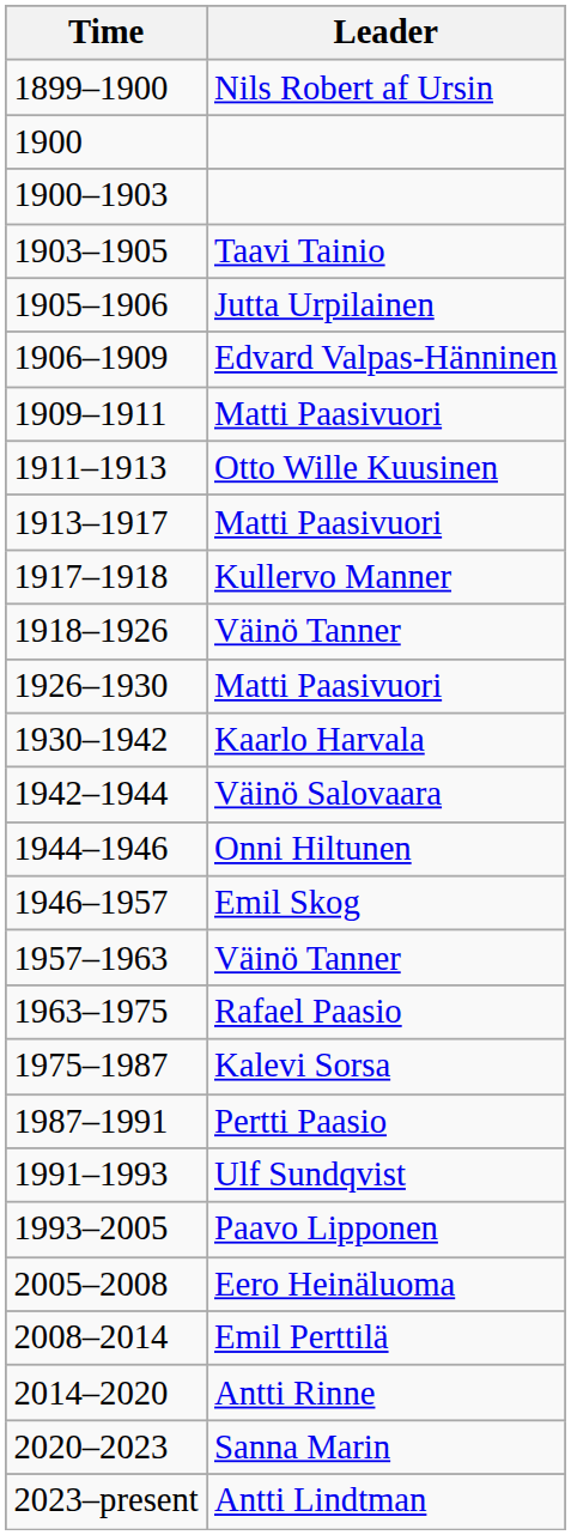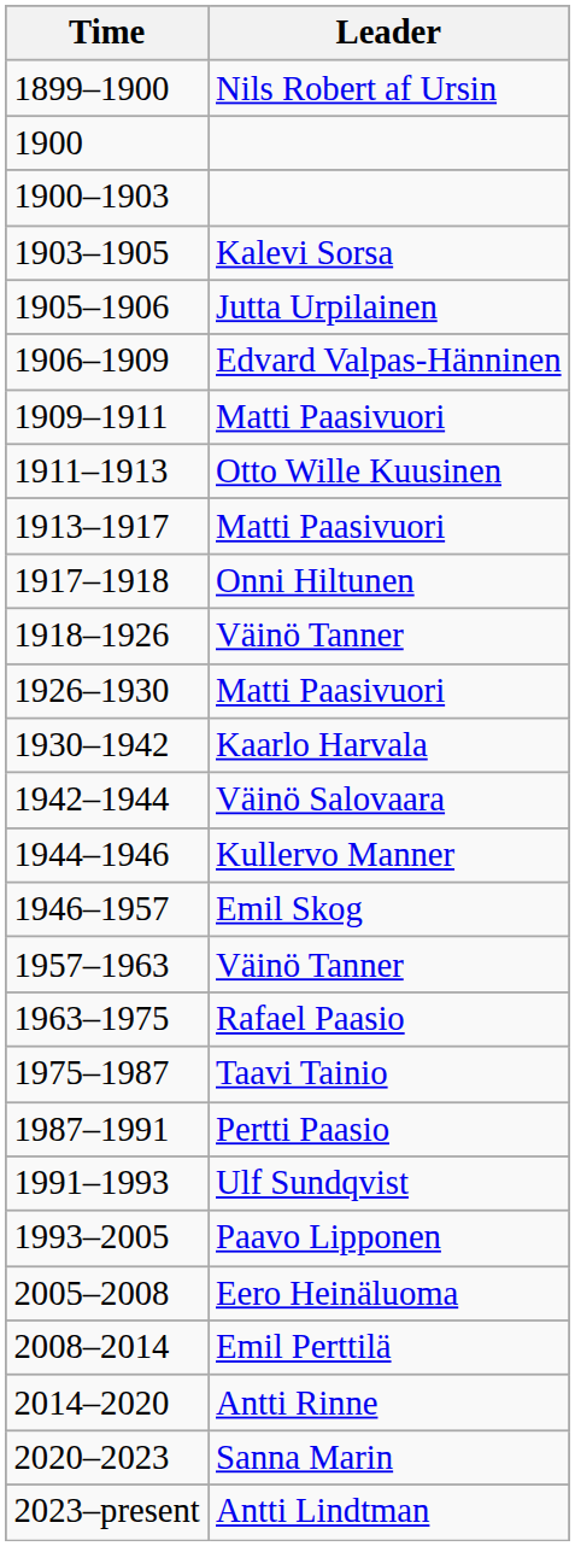1903–1905 | Leader: Taavi Tainio -> Kalevi Sorsa
1917–1918 | Leader: Kullervo Manner -> Onni Hiltunen
1944–1946 | Leader: Onni Hiltunen -> Kullervo Manner
1975–1987 | Leader: Kalevi Sorsa -> Taavi Tainio
